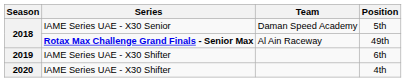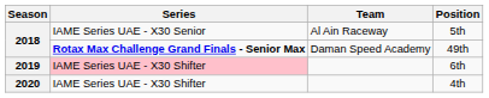5th | Team: Daman Speed Academy -> Al Ain Raceway
49th | Team: Al Ain Raceway -> Daman Speed Academy
6th | Series: no background -> pink background
